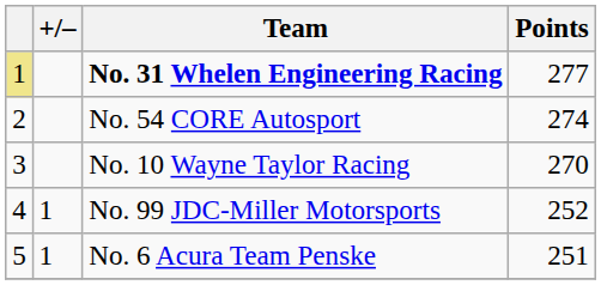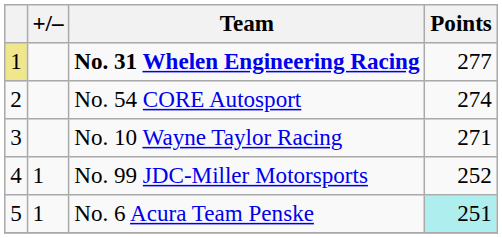No. 10 Wayne Taylor Racing | Points: 270 -> 271
No. 6 Acura Team Penske | Points: no background -> paleturquoise background
